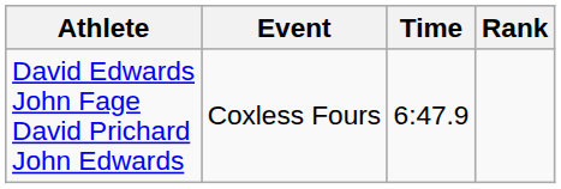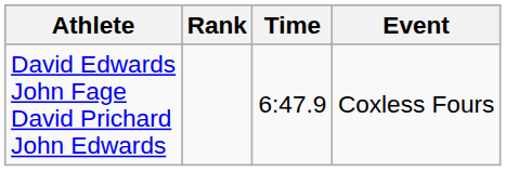columns swapped: Event <-> Rank
